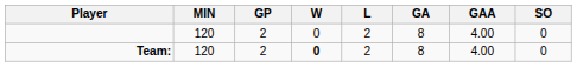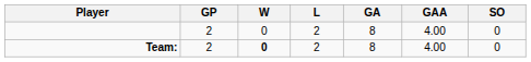- column: MIN | 120 | 120
